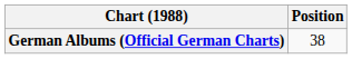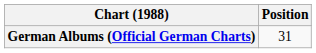German Albums (Official German Charts) | Position: 38 -> 31
